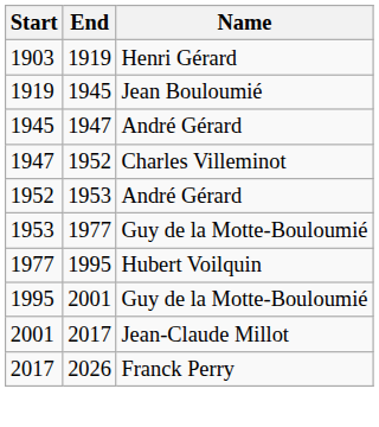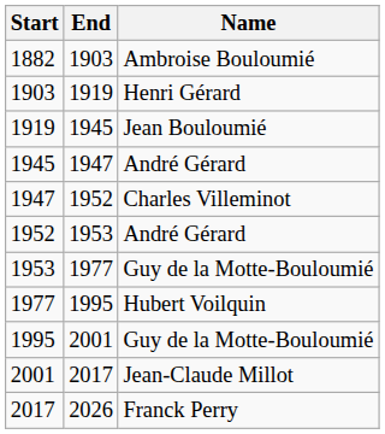+ row: 1882 | 1903 | Ambroise Bouloumié
